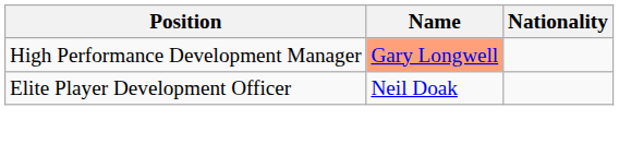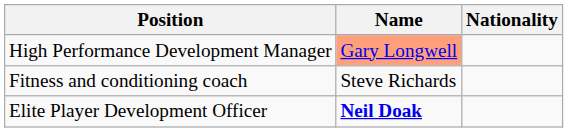+ row: Fitness and conditioning coach | Steve Richards
Elite Player Development Officer | Name: normal -> bold
